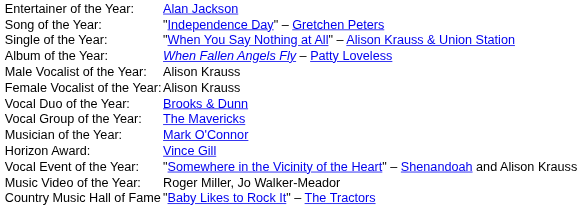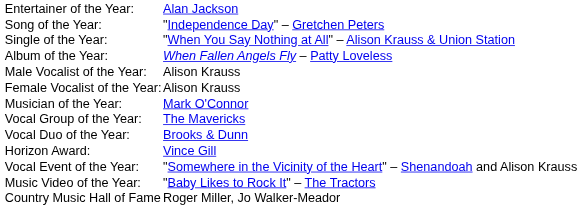rows swapped: Vocal Duo of the Year: <-> Musician of the Year:
Music Video of the Year: | column 2: Roger Miller, Jo Walker-Meador -> "Baby Likes to Rock It" – The Tractors
Country Music Hall of Fame | column 2: "Baby Likes to Rock It" – The Tractors -> Roger Miller, Jo Walker-Meador
